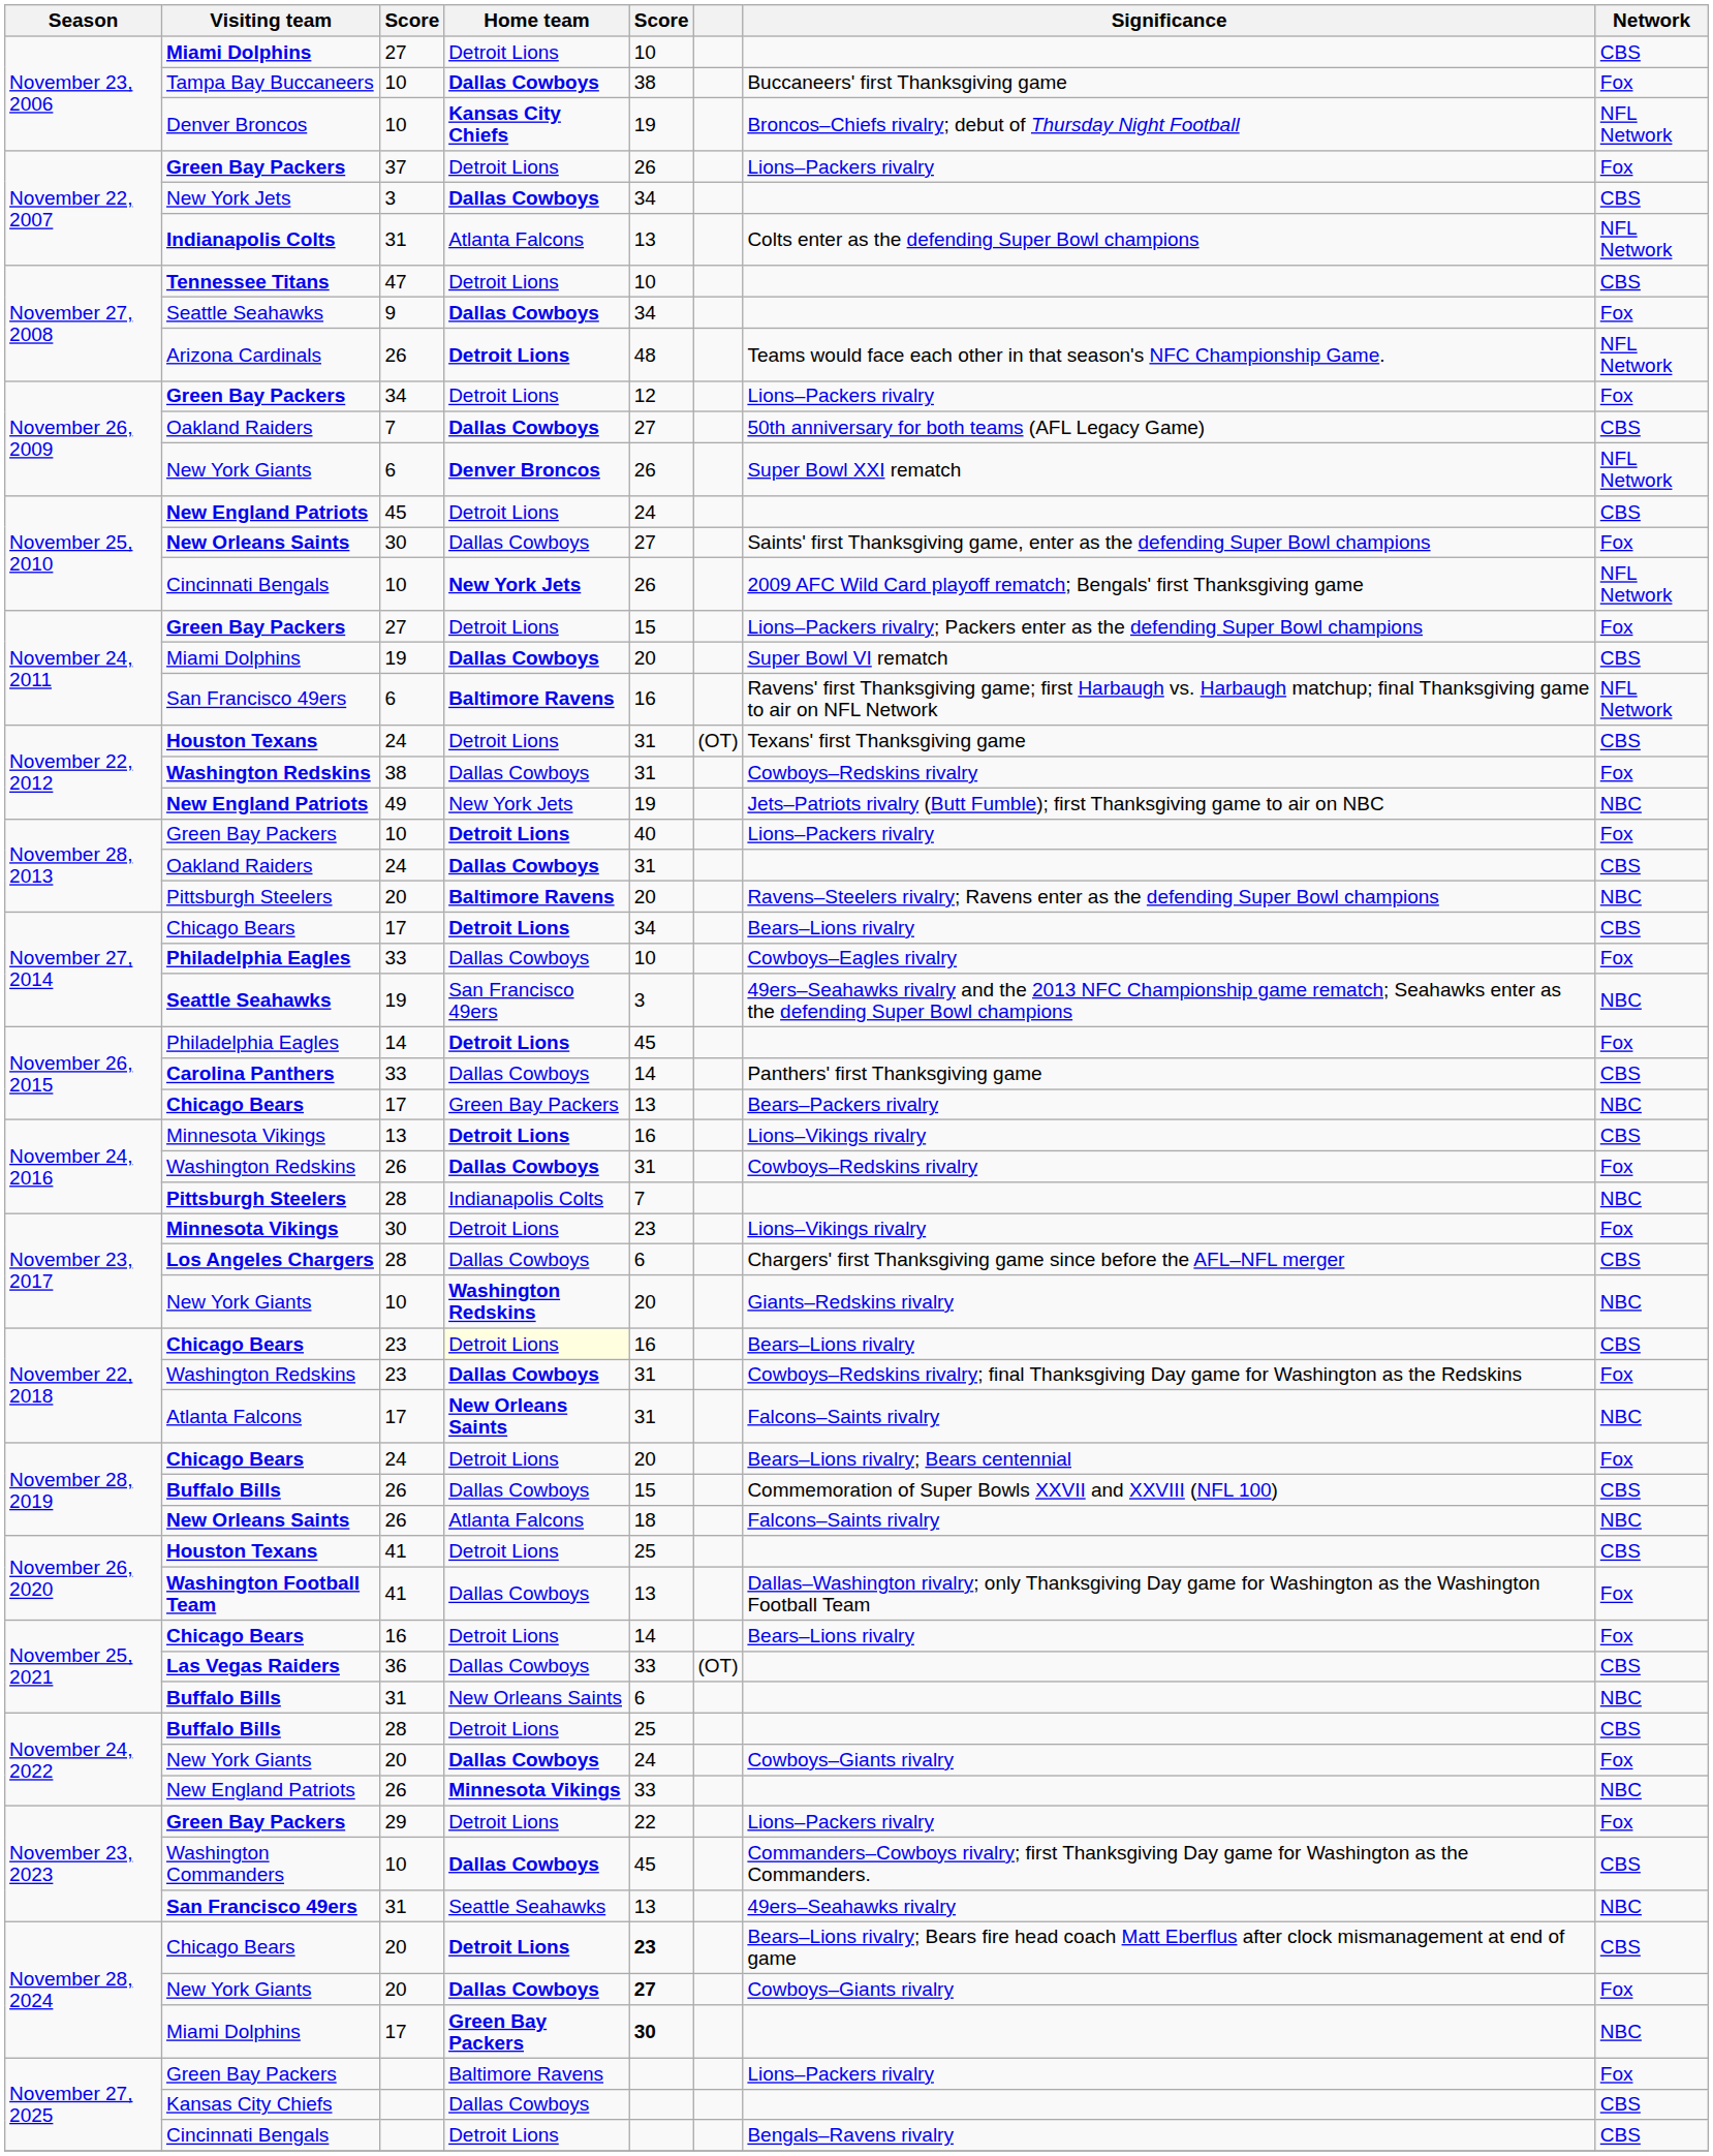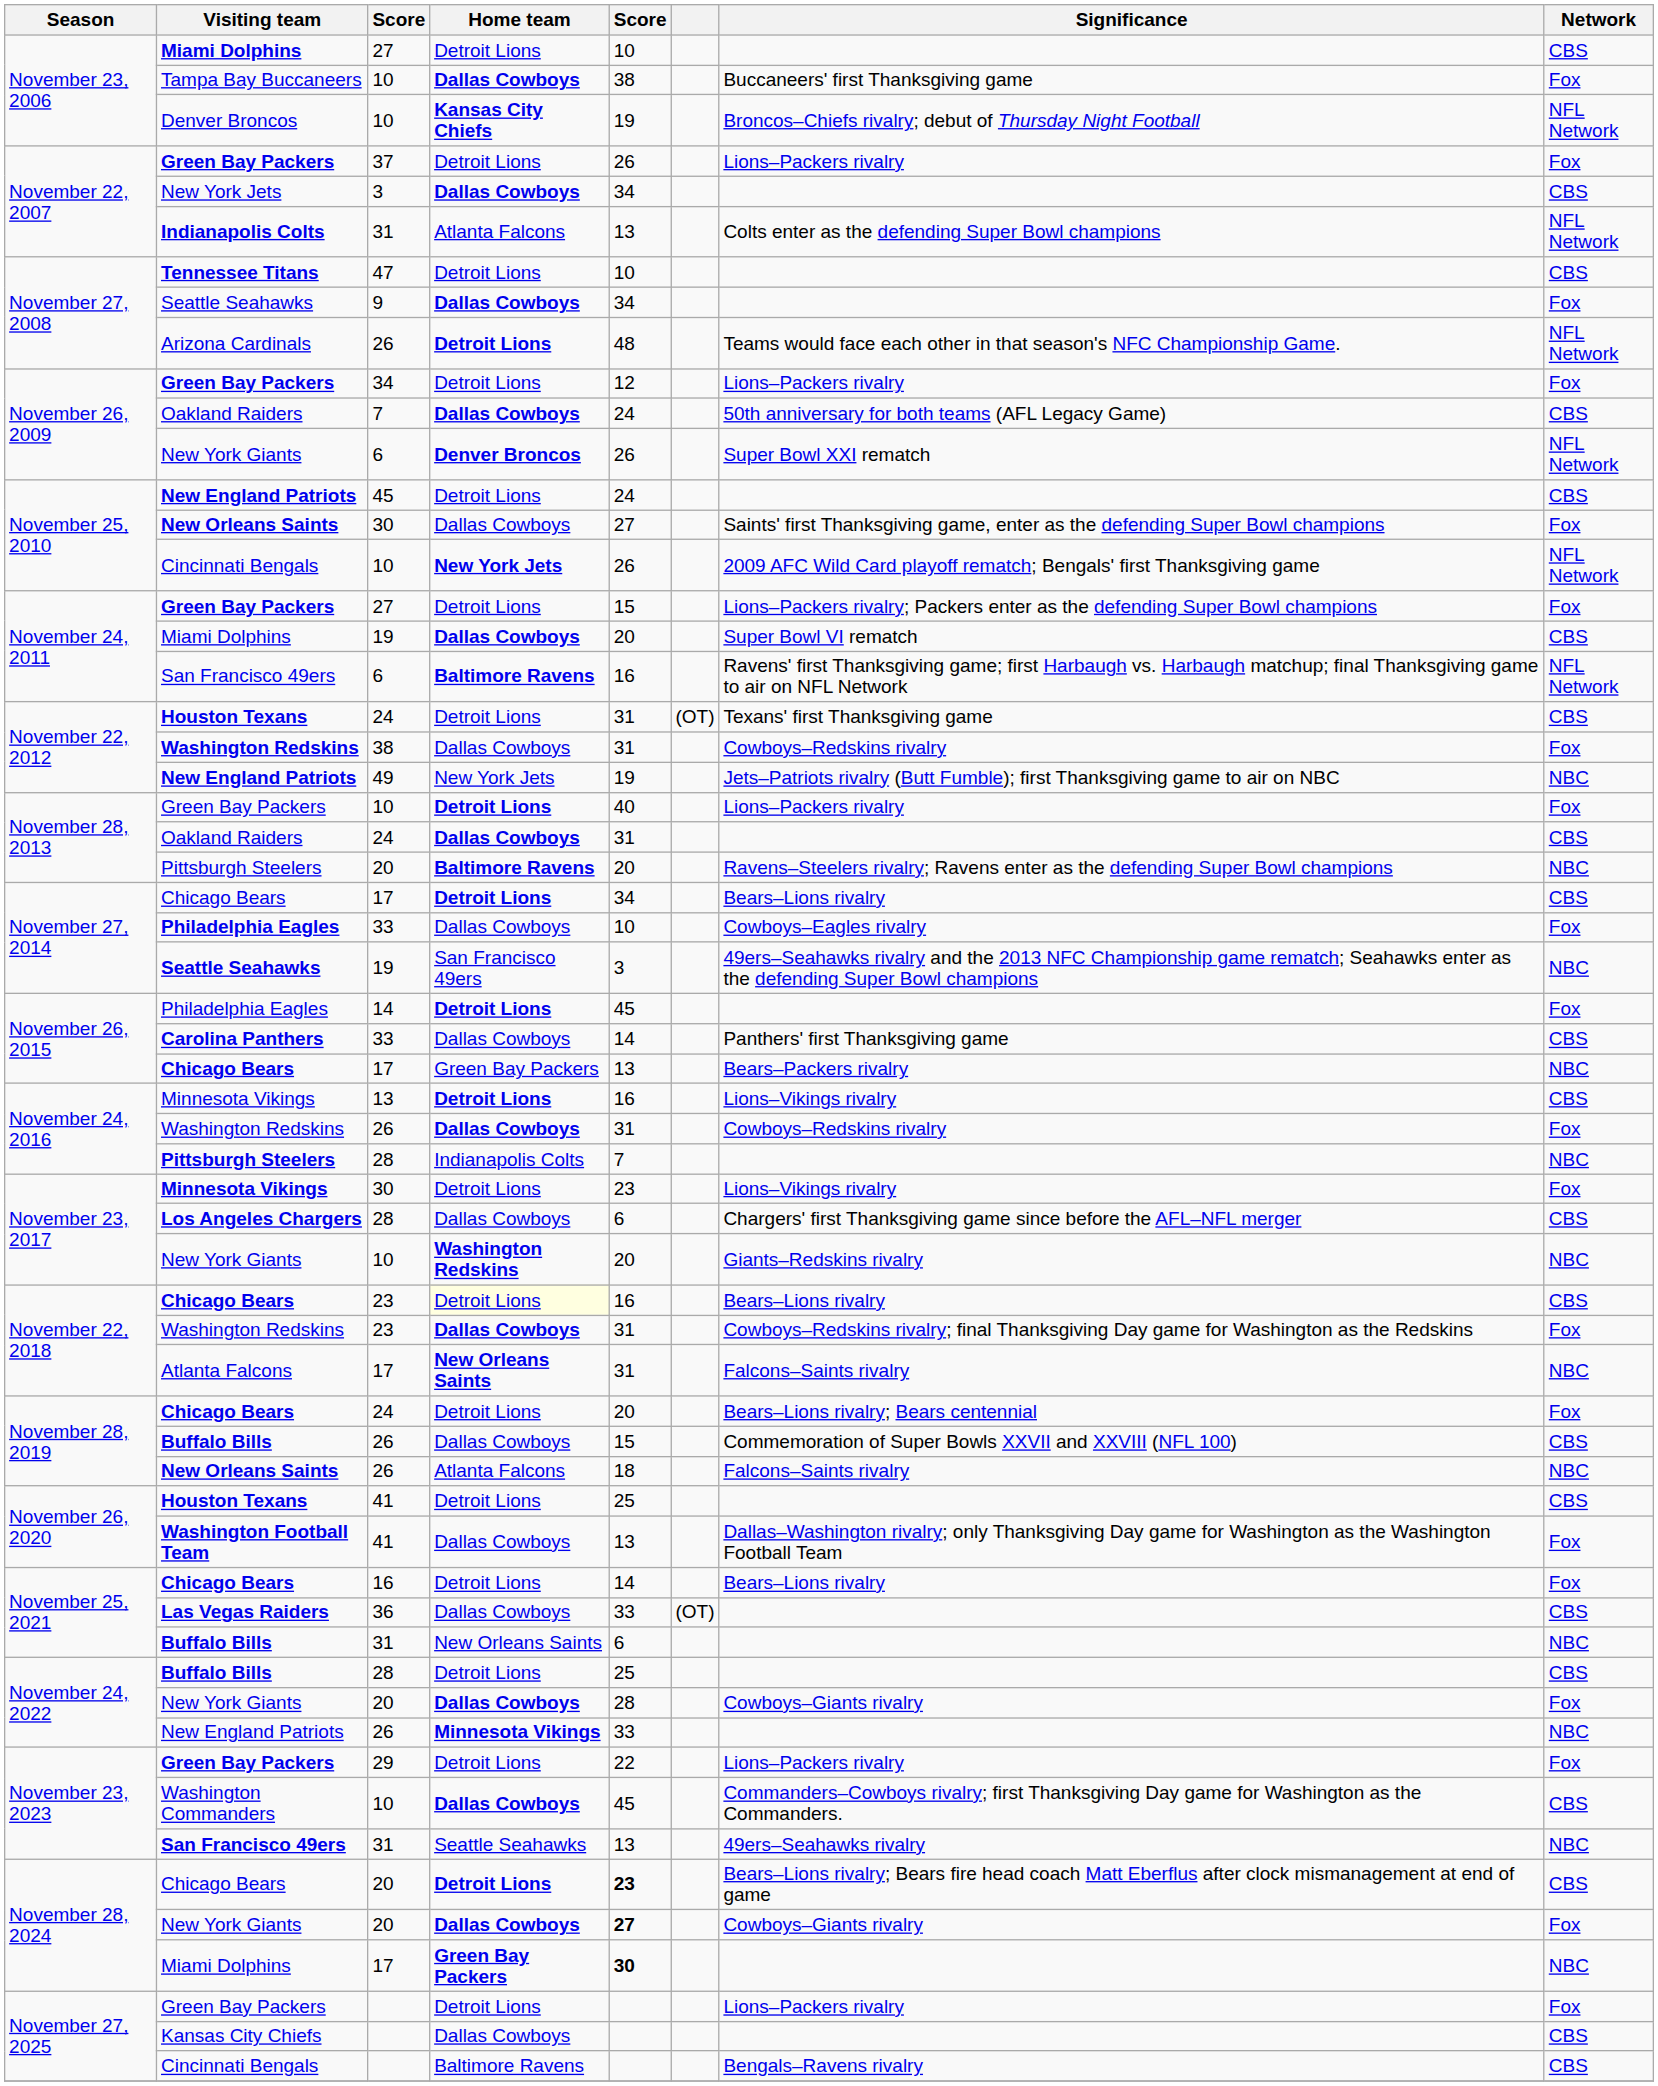November 26, 2009 / Oakland Raiders | column 5: 27 -> 24
November 24, 2022 / New York Giants | column 5: 24 -> 28
November 27, 2025 / Green Bay Packers | Home team: Baltimore Ravens -> Detroit Lions
November 27, 2025 / Cincinnati Bengals | Home team: Detroit Lions -> Baltimore Ravens
